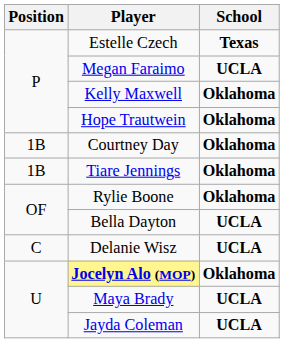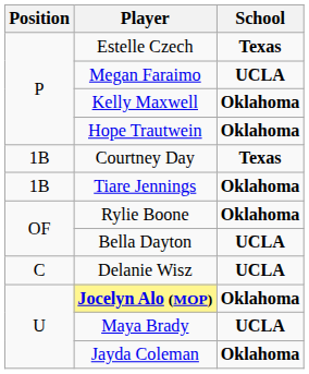Courtney Day | School: Oklahoma -> Texas
Jayda Coleman | School: UCLA -> Oklahoma
